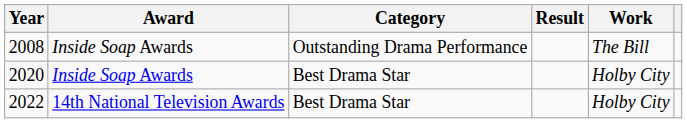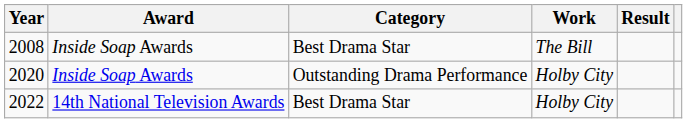columns swapped: Work <-> Result
2008 | Category: Outstanding Drama Performance -> Best Drama Star
2020 | Category: Best Drama Star -> Outstanding Drama Performance
